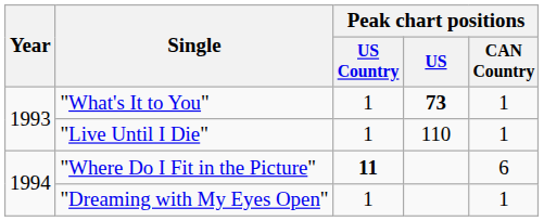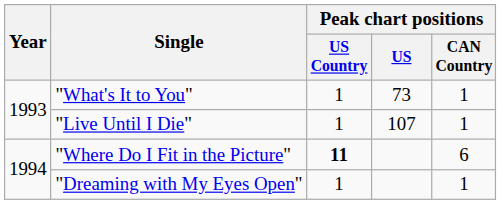"What's It to You" | Peak chart positions / US: bold -> normal
"Live Until I Die" | Peak chart positions / US: 110 -> 107
